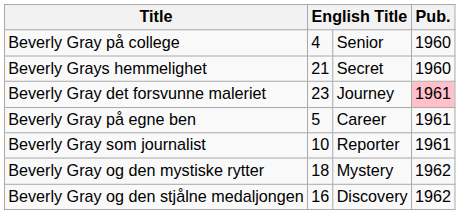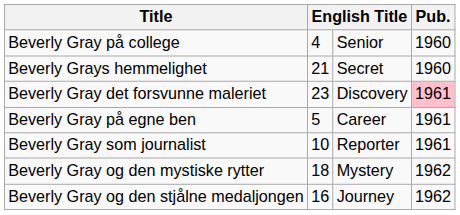Beverly Gray det forsvunne maleriet | column 3: Journey -> Discovery
Beverly Gray og den stjålne medaljongen | column 3: Discovery -> Journey
